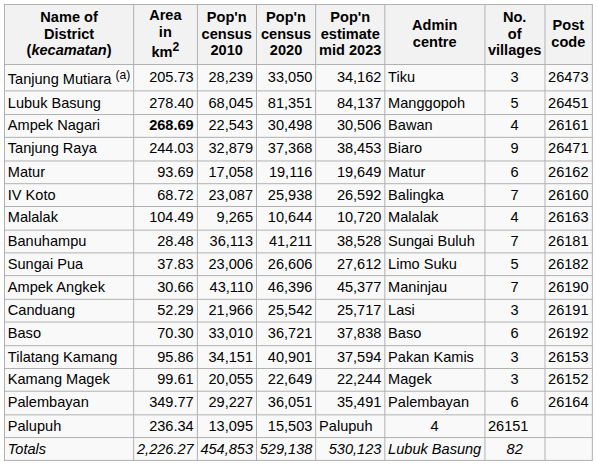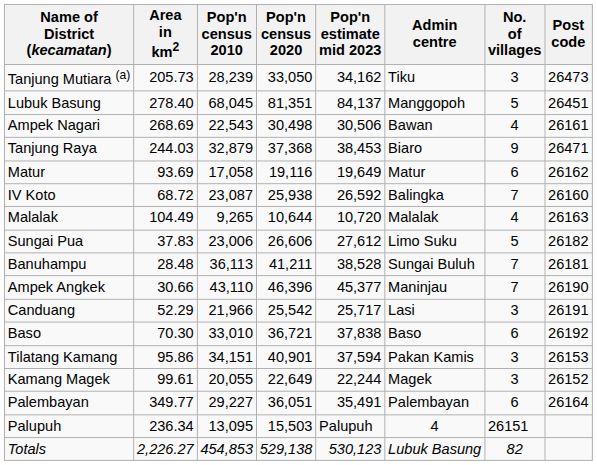Ampek Nagari | Area in km2: bold -> normal
rows swapped: Banuhampu <-> Sungai Pua
